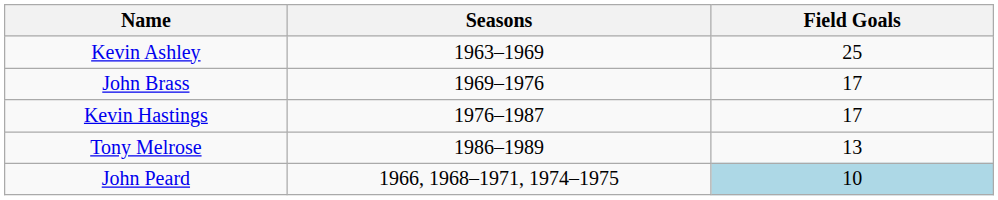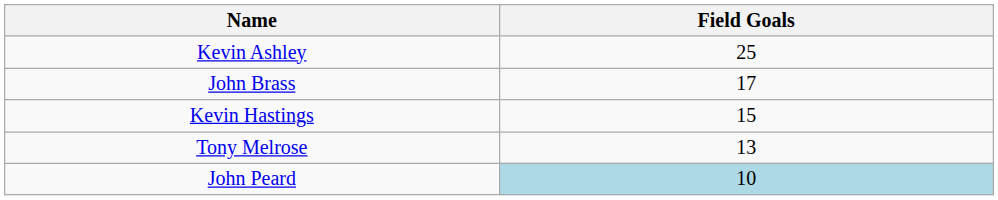- column: Seasons | 1963–1969 | 1969–1976 | 1976–1987 | 1986–1989 | 1966, 1968–1971, 1974–1975
Kevin Hastings | Field Goals: 17 -> 15
